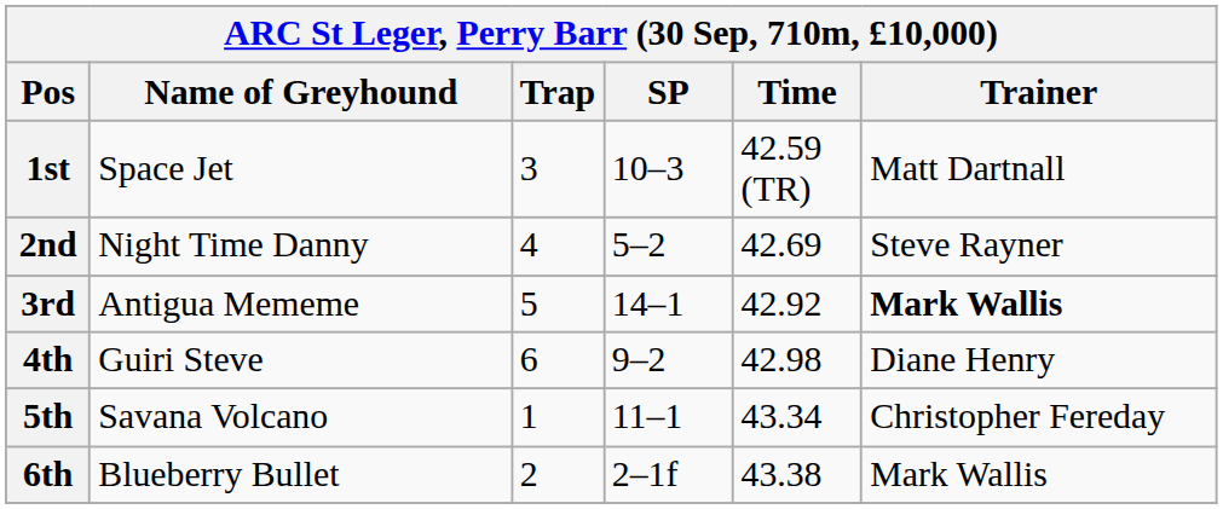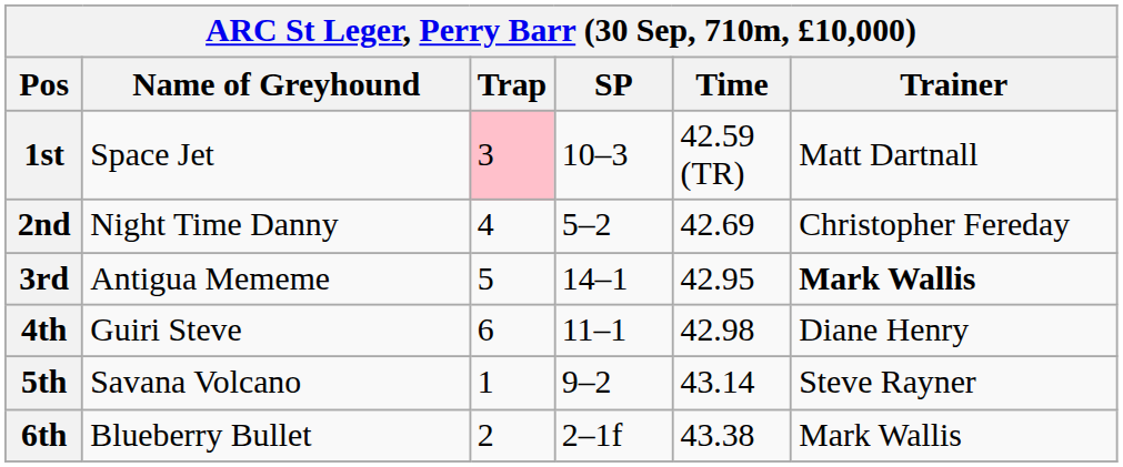1st | Trap: no background -> pink background
2nd | Trainer: Steve Rayner -> Christopher Fereday
3rd | Time: 42.92 -> 42.95
4th | SP: 9–2 -> 11–1
5th | SP: 11–1 -> 9–2
5th | Time: 43.34 -> 43.14
5th | Trainer: Christopher Fereday -> Steve Rayner
